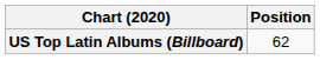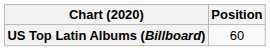US Top Latin Albums (Billboard) | Position: 62 -> 60
